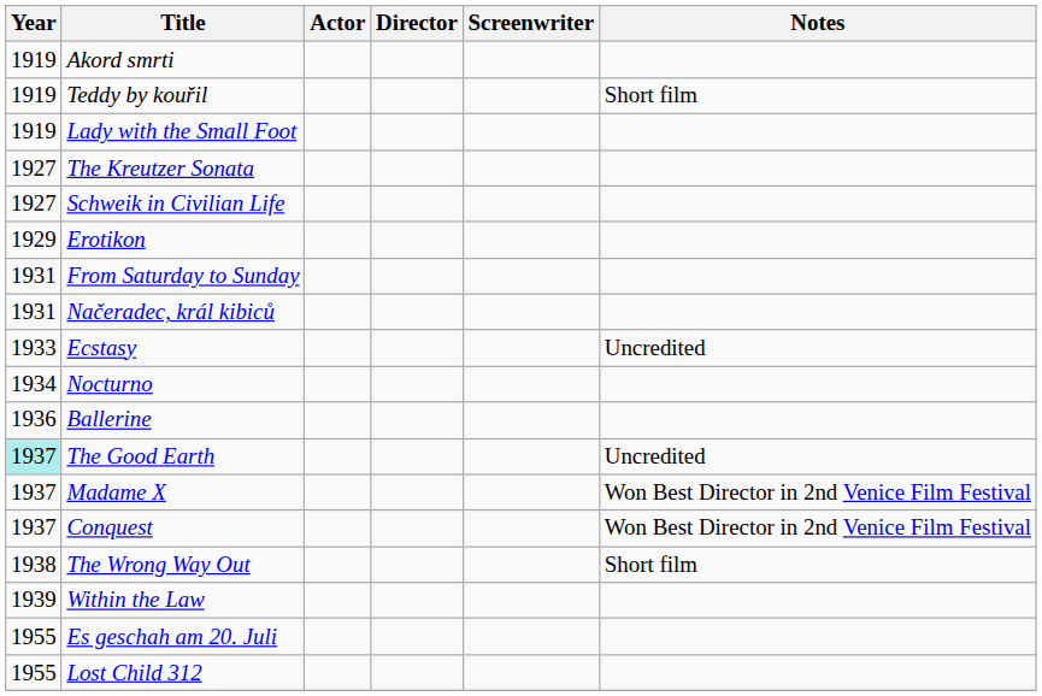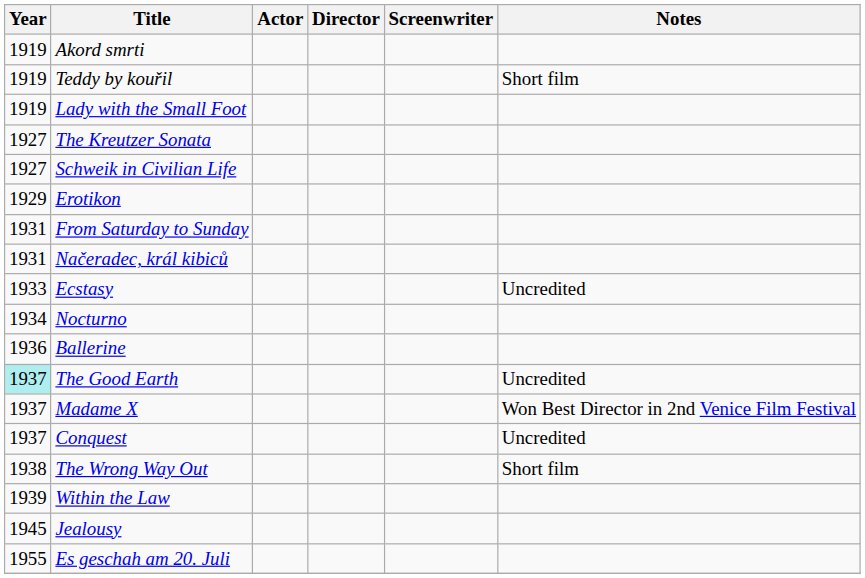Conquest | Notes: Won Best Director in 2nd Venice Film Festival -> Uncredited
+ row: 1945 | Jealousy
- row: 1955 | Lost Child 312
